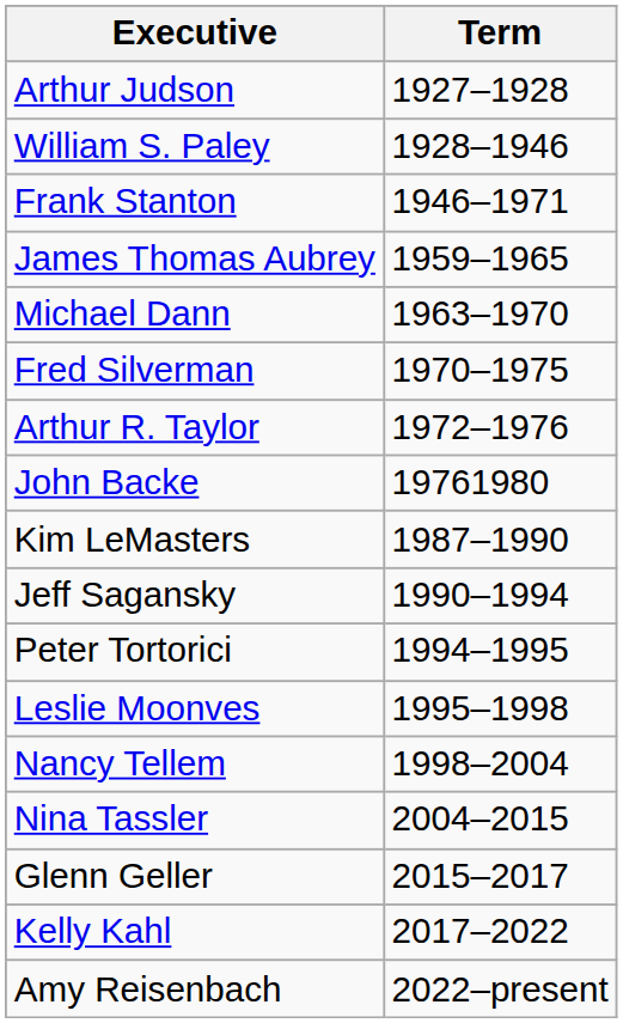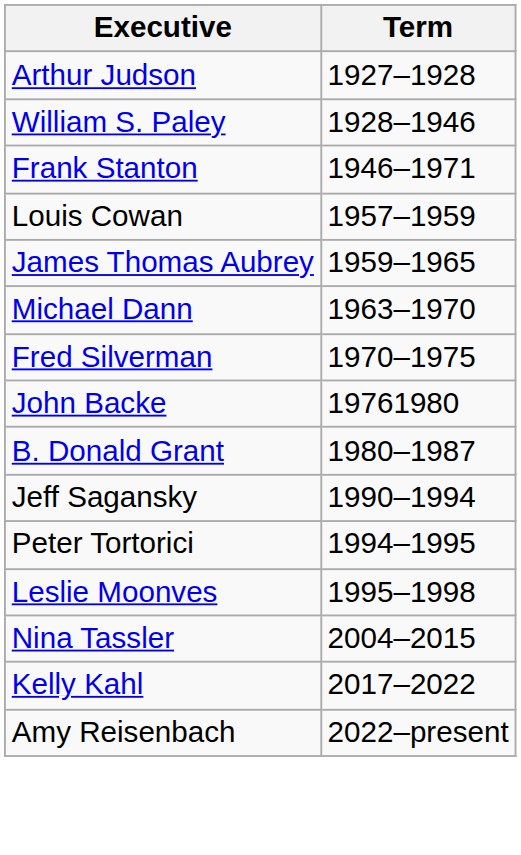+ row: Louis Cowan | 1957–1959
- row: Arthur R. Taylor | 1972–1976
+ row: B. Donald Grant | 1980–1987
- row: Kim LeMasters | 1987–1990
- row: Nancy Tellem | 1998–2004
- row: Glenn Geller | 2015–2017
